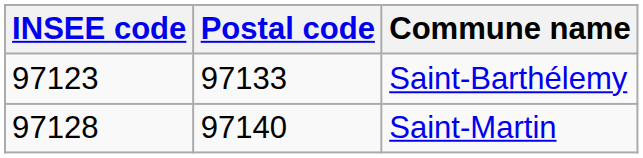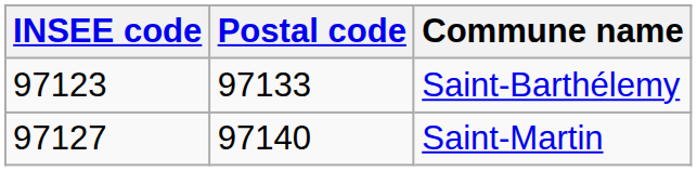Saint-Martin | INSEE code: 97128 -> 97127
